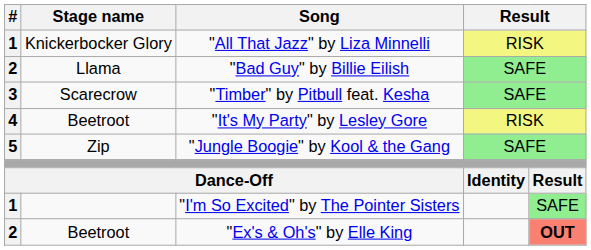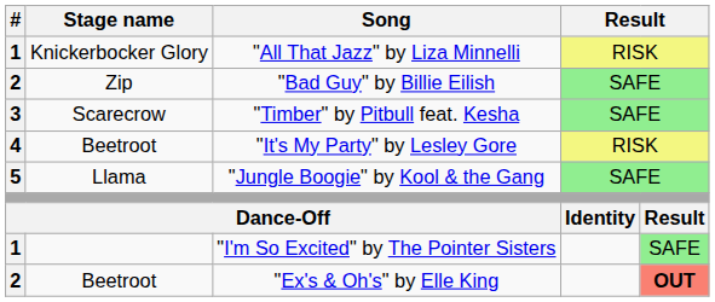"Bad Guy" by Billie Eilish | Stage name: Llama -> Zip
"Jungle Boogie" by Kool & the Gang | Stage name: Zip -> Llama
